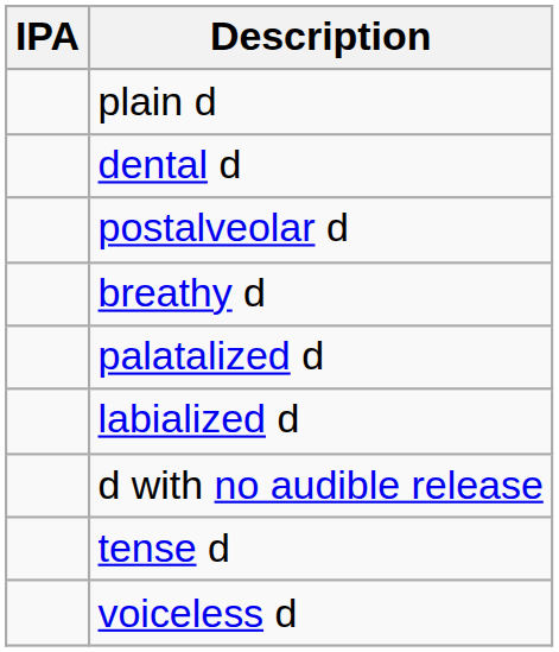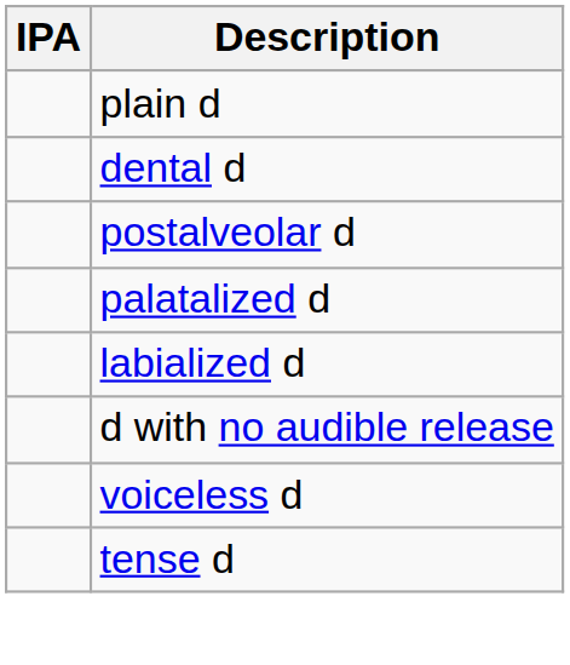- row: breathy d
rows swapped: voiceless d <-> tense d
